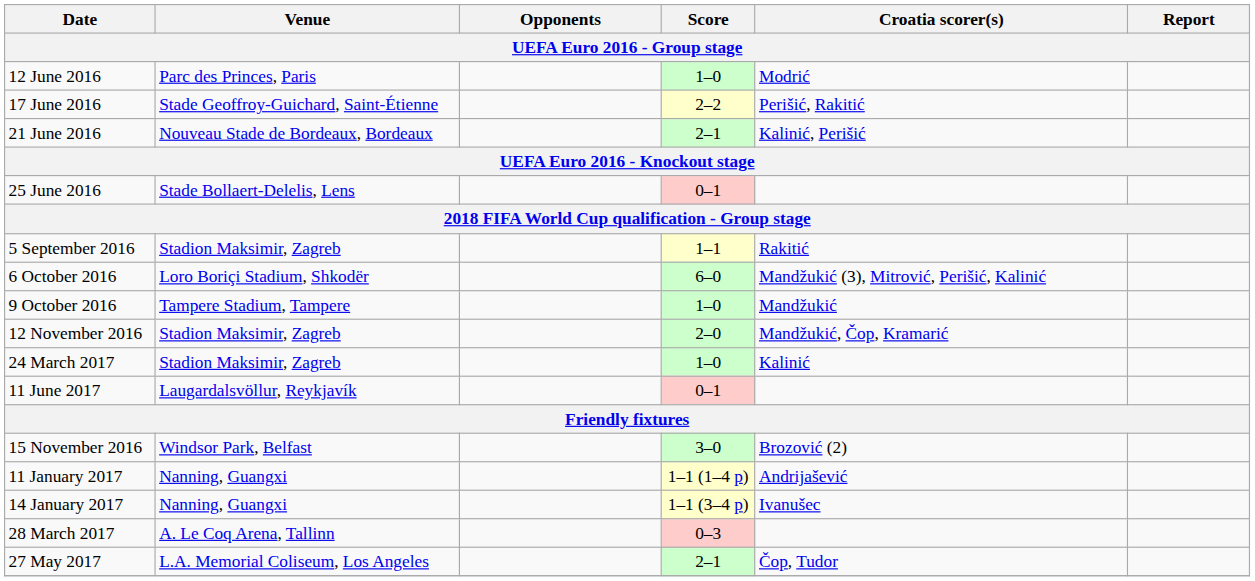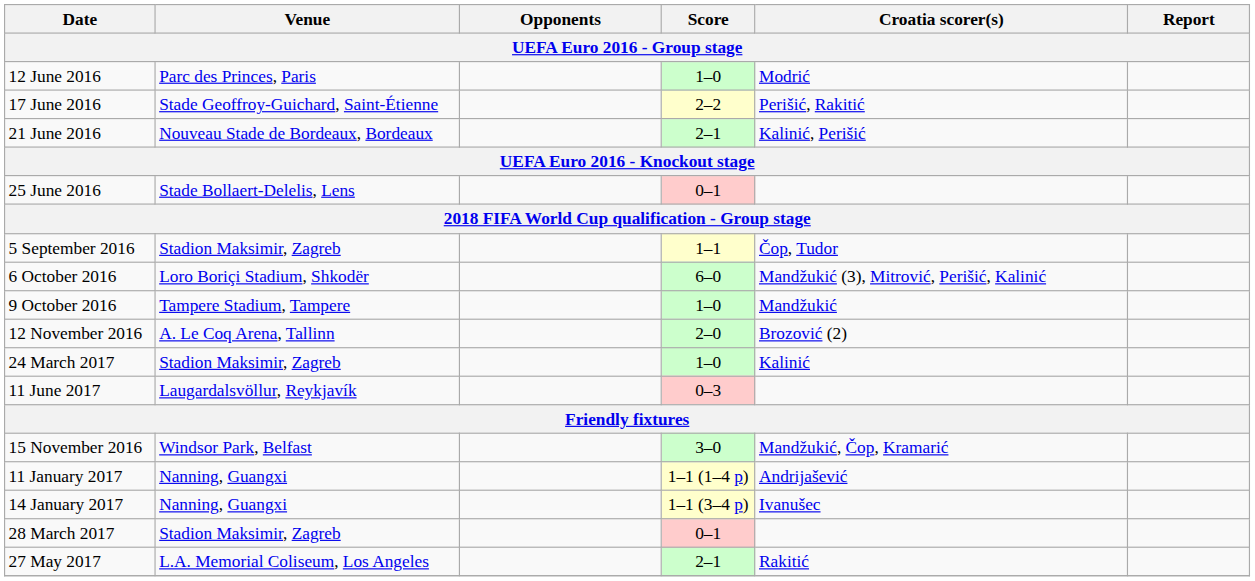5 September 2016 | Croatia scorer(s): Rakitić -> Čop, Tudor
12 November 2016 | Venue: Stadion Maksimir, Zagreb -> A. Le Coq Arena, Tallinn
12 November 2016 | Croatia scorer(s): Mandžukić, Čop, Kramarić -> Brozović (2)
11 June 2017 | Score: 0–1 -> 0–3
15 November 2016 | Croatia scorer(s): Brozović (2) -> Mandžukić, Čop, Kramarić
28 March 2017 | Venue: A. Le Coq Arena, Tallinn -> Stadion Maksimir, Zagreb
28 March 2017 | Score: 0–3 -> 0–1
27 May 2017 | Croatia scorer(s): Čop, Tudor -> Rakitić
